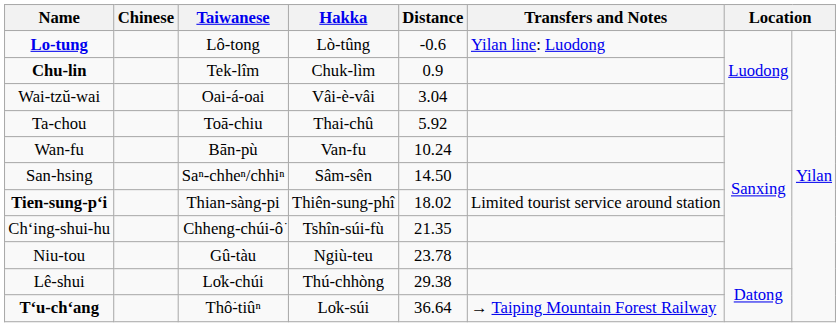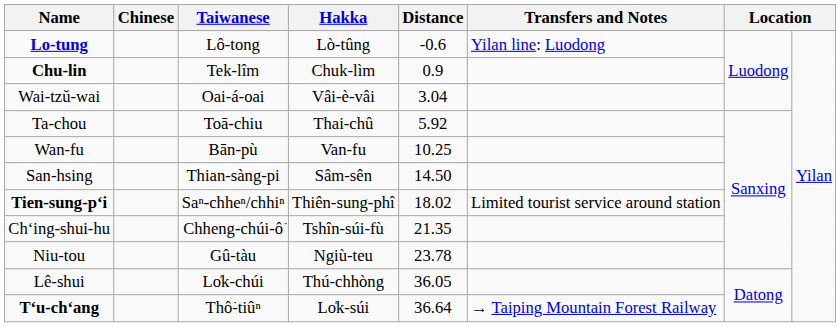Wan-fu | Distance: 10.24 -> 10.25
San-hsing | Taiwanese: Saⁿ-chheⁿ/chhiⁿ -> Thian-sàng-pi
Tien-sung-pʻi | Taiwanese: Thian-sàng-pi -> Saⁿ-chheⁿ/chhiⁿ
Lê-shui | Distance: 29.38 -> 36.05
